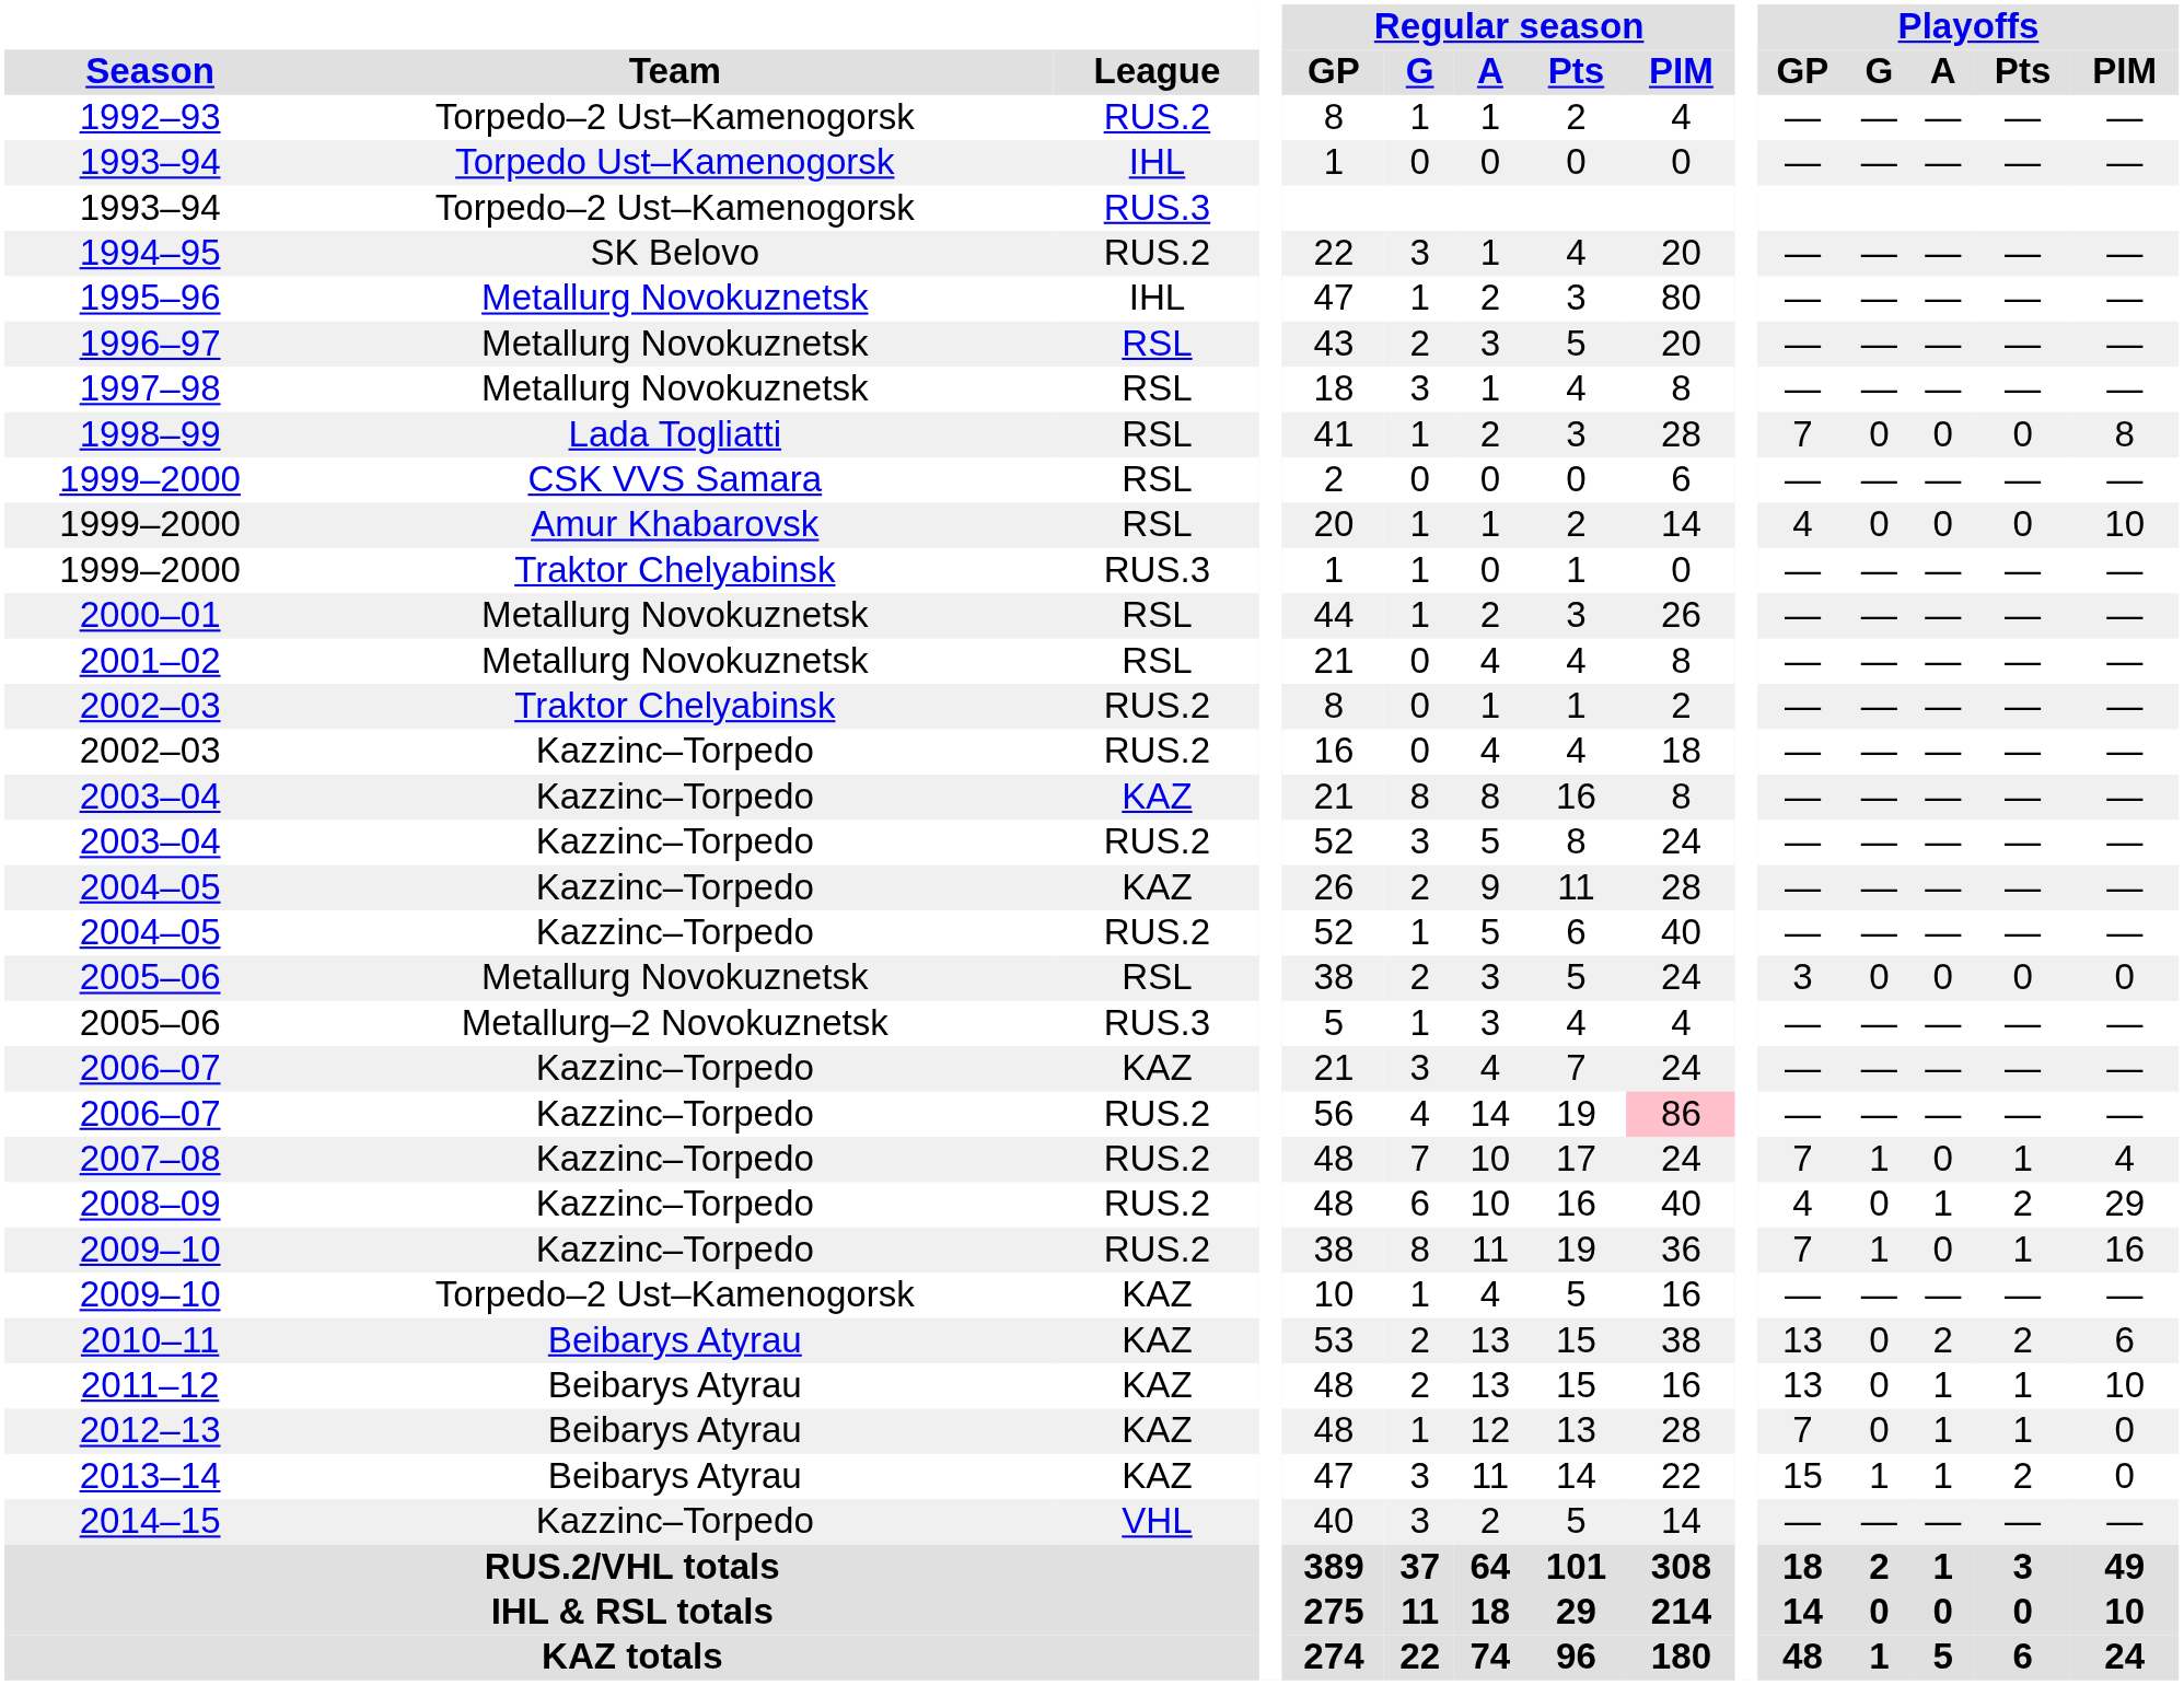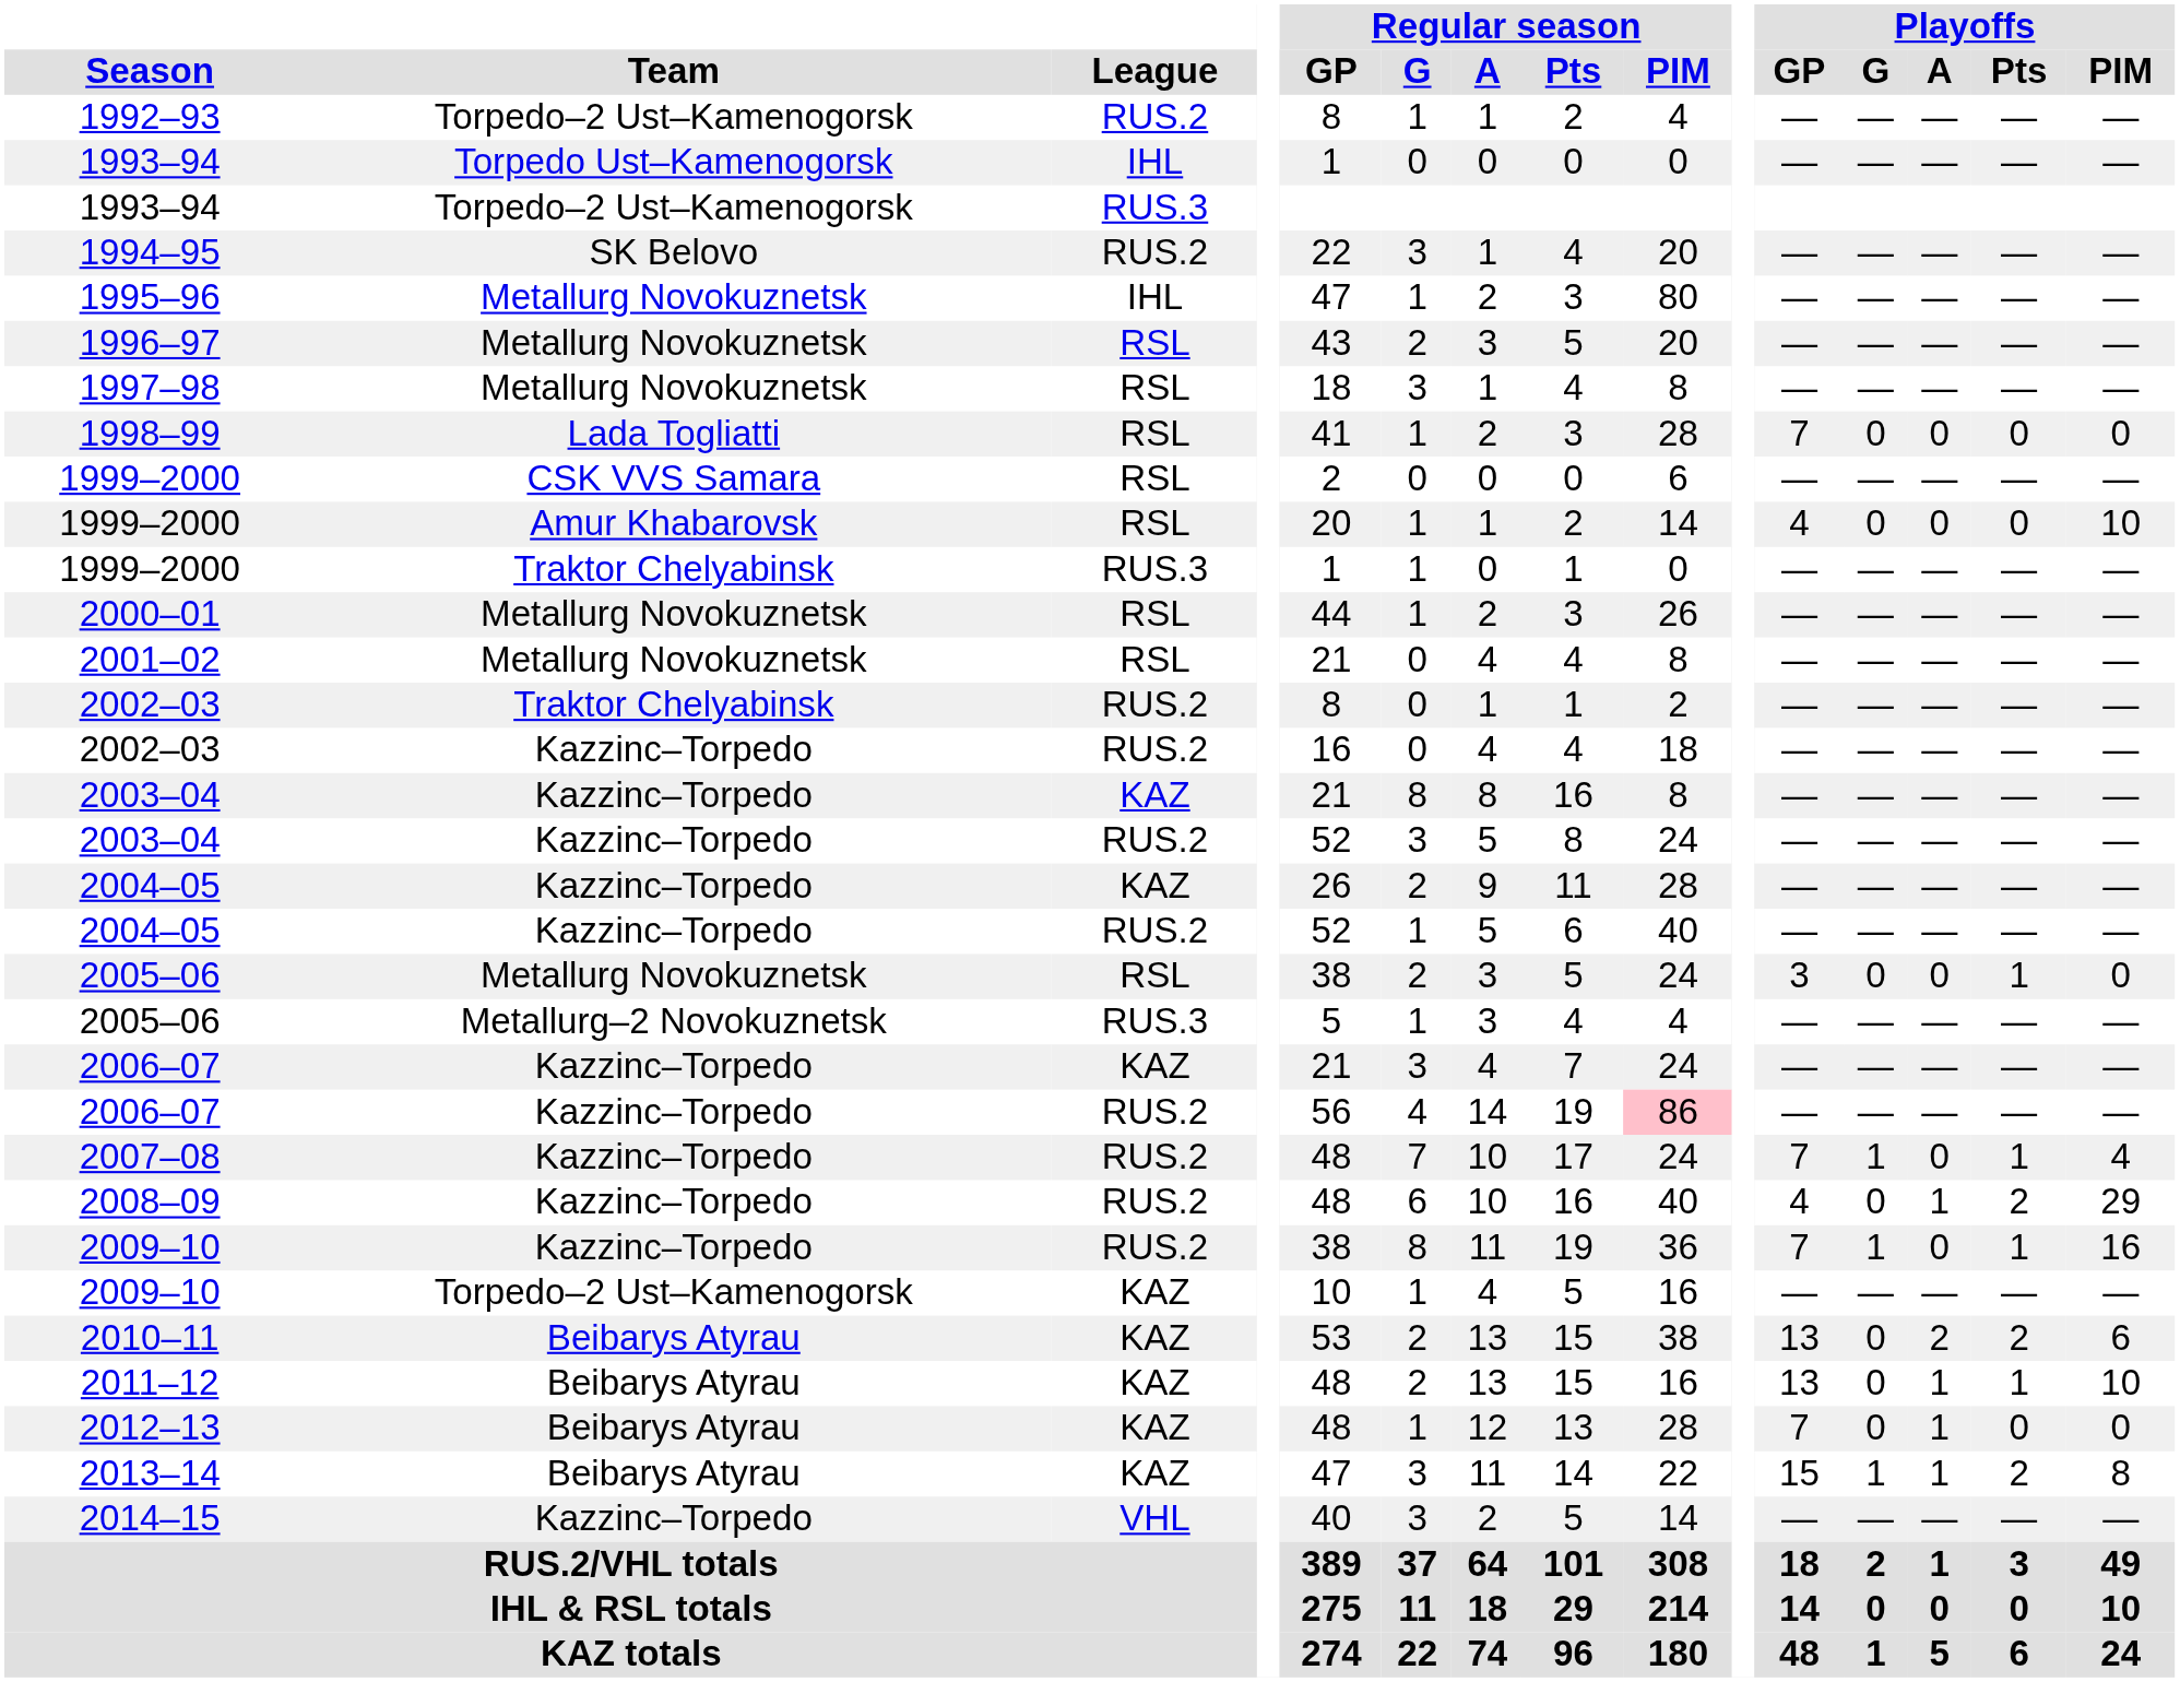1998–99 | Playoffs / PIM: 8 -> 0
2005–06 / RSL | Playoffs / Pts: 0 -> 1
2012–13 | Playoffs / Pts: 1 -> 0
2013–14 | Playoffs / PIM: 0 -> 8
